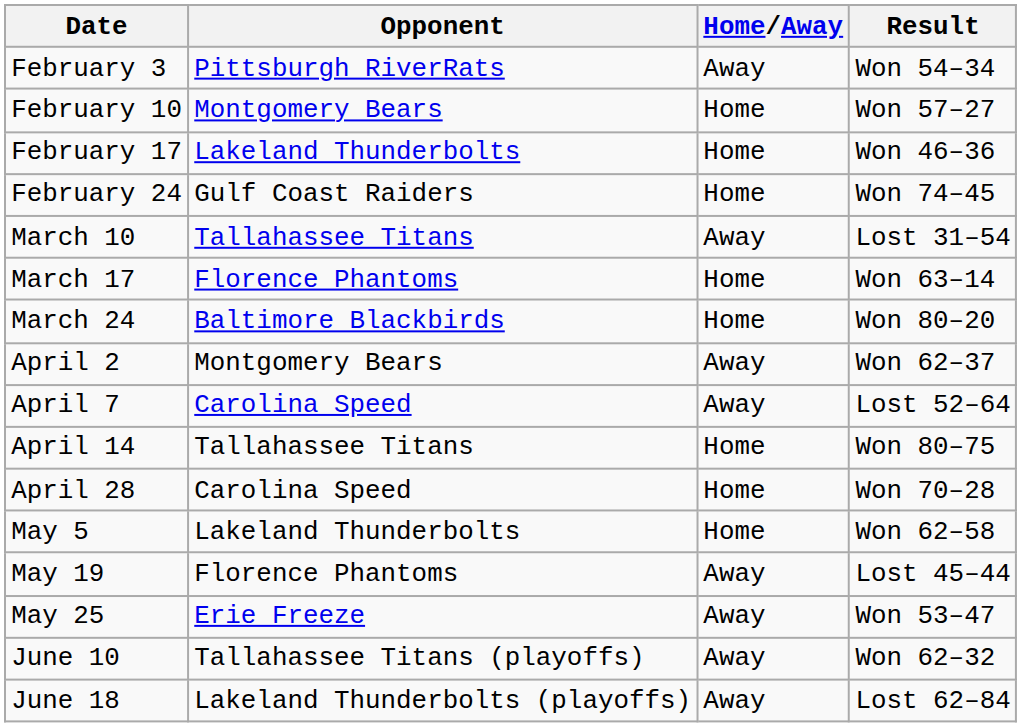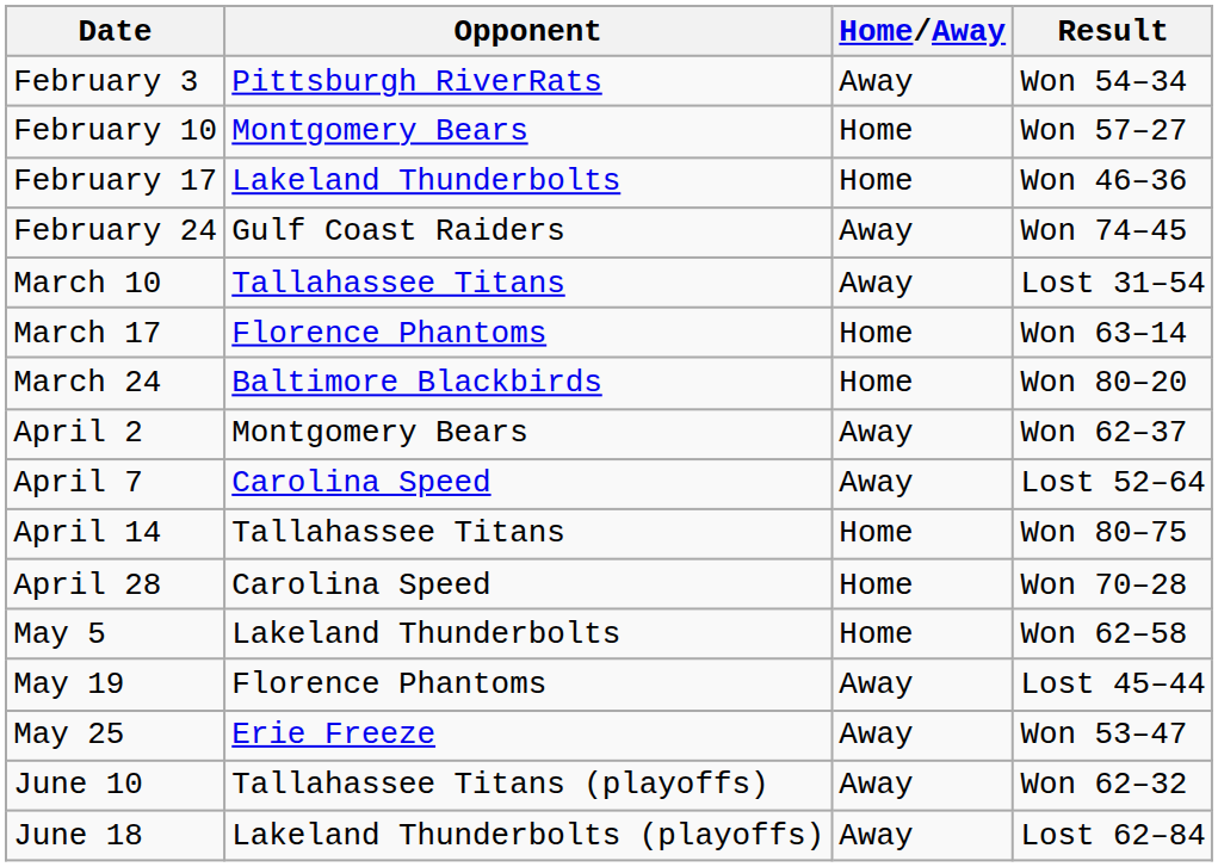February 24 | Home/Away: Home -> Away
